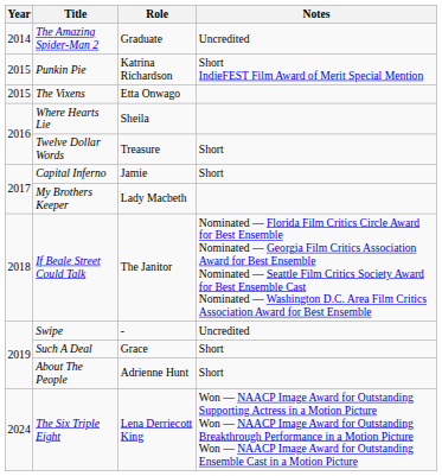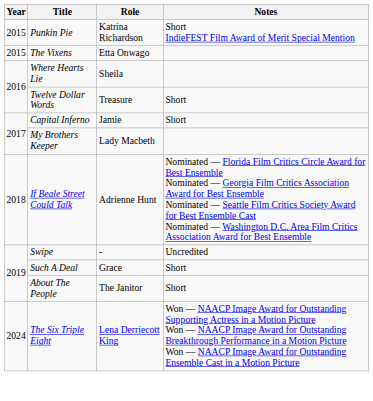- row: 2014 | The Amazing Spider-Man 2 | Graduate | Uncredited
If Beale Street Could Talk | Role: The Janitor -> Adrienne Hunt
About The People | Role: Adrienne Hunt -> The Janitor
